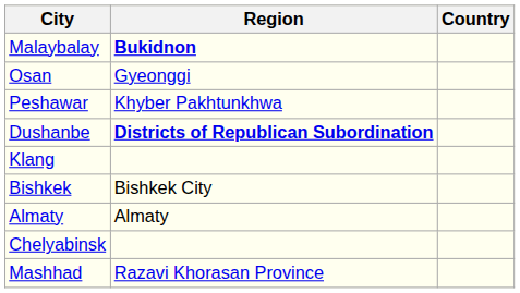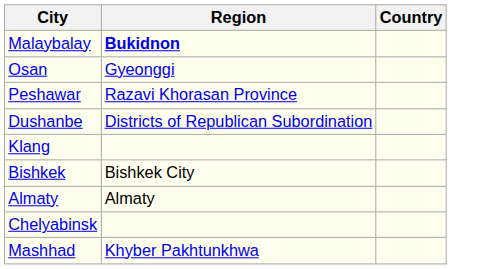Peshawar | Region: Khyber Pakhtunkhwa -> Razavi Khorasan Province
Dushanbe | Region: bold -> normal
Mashhad | Region: Razavi Khorasan Province -> Khyber Pakhtunkhwa
